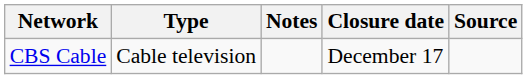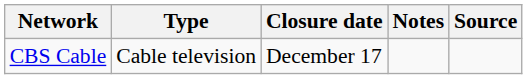columns swapped: Closure date <-> Notes
